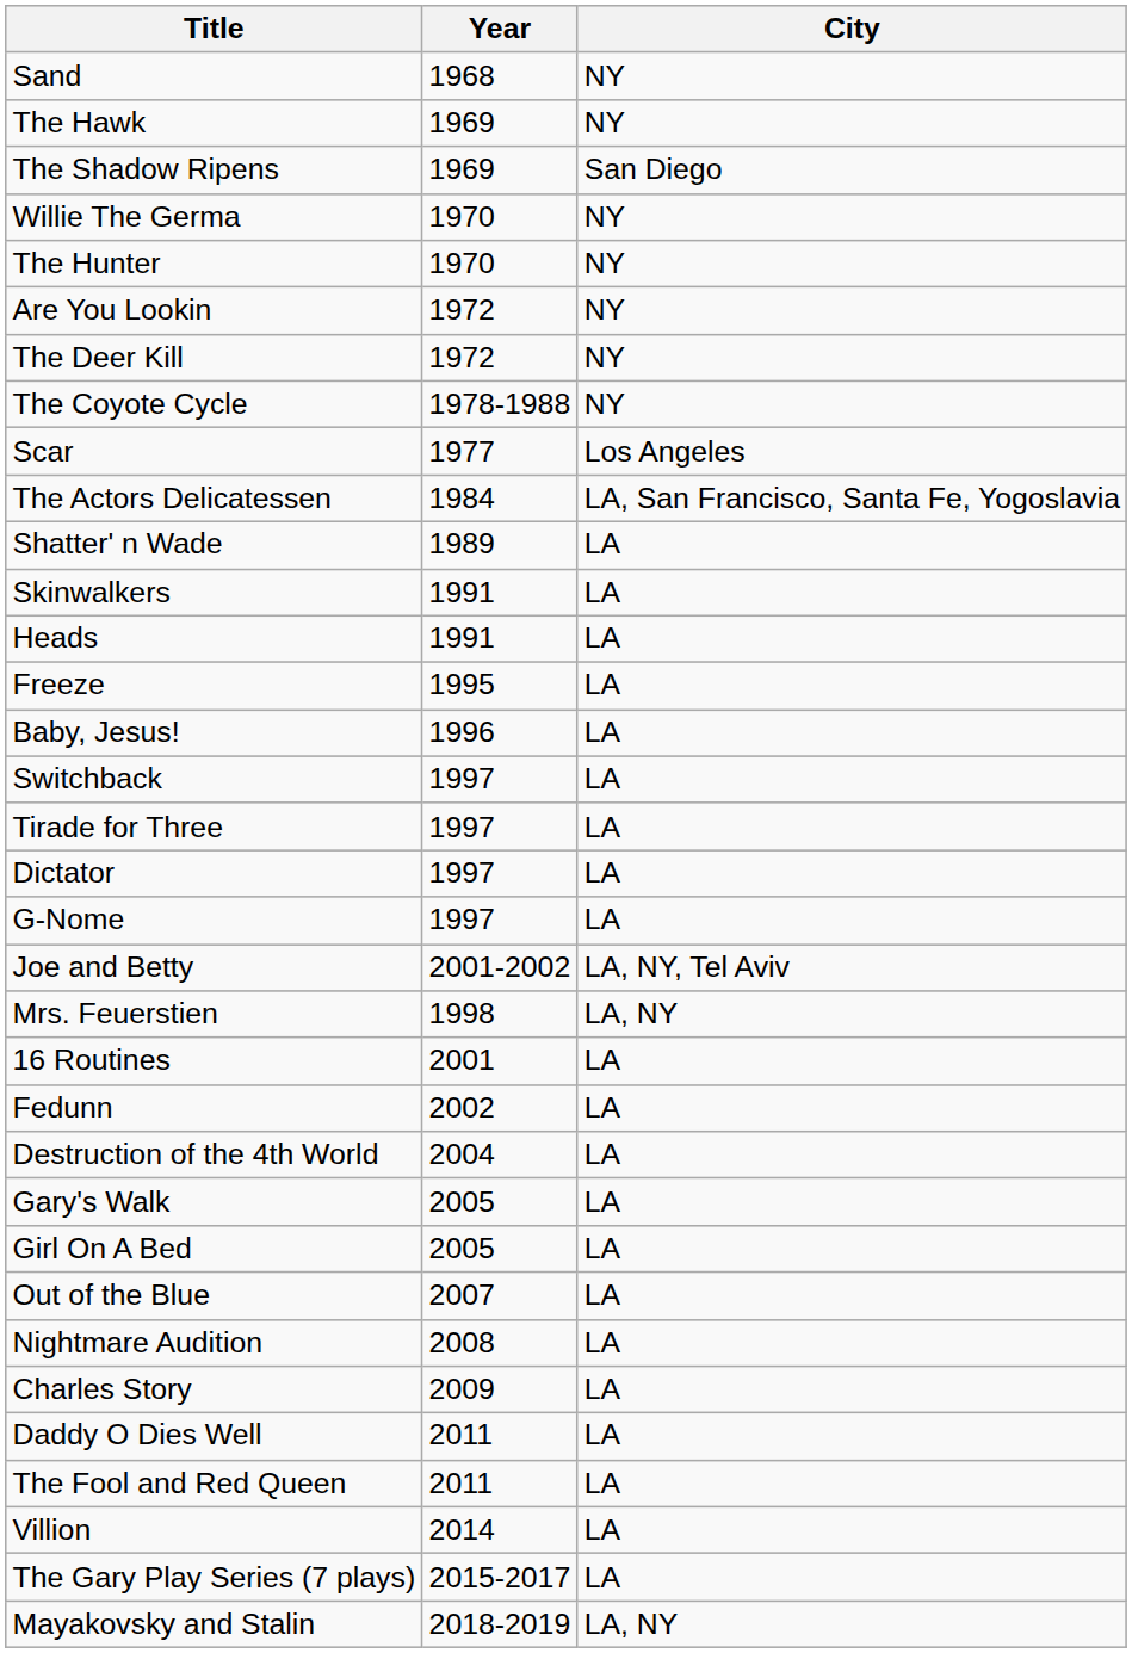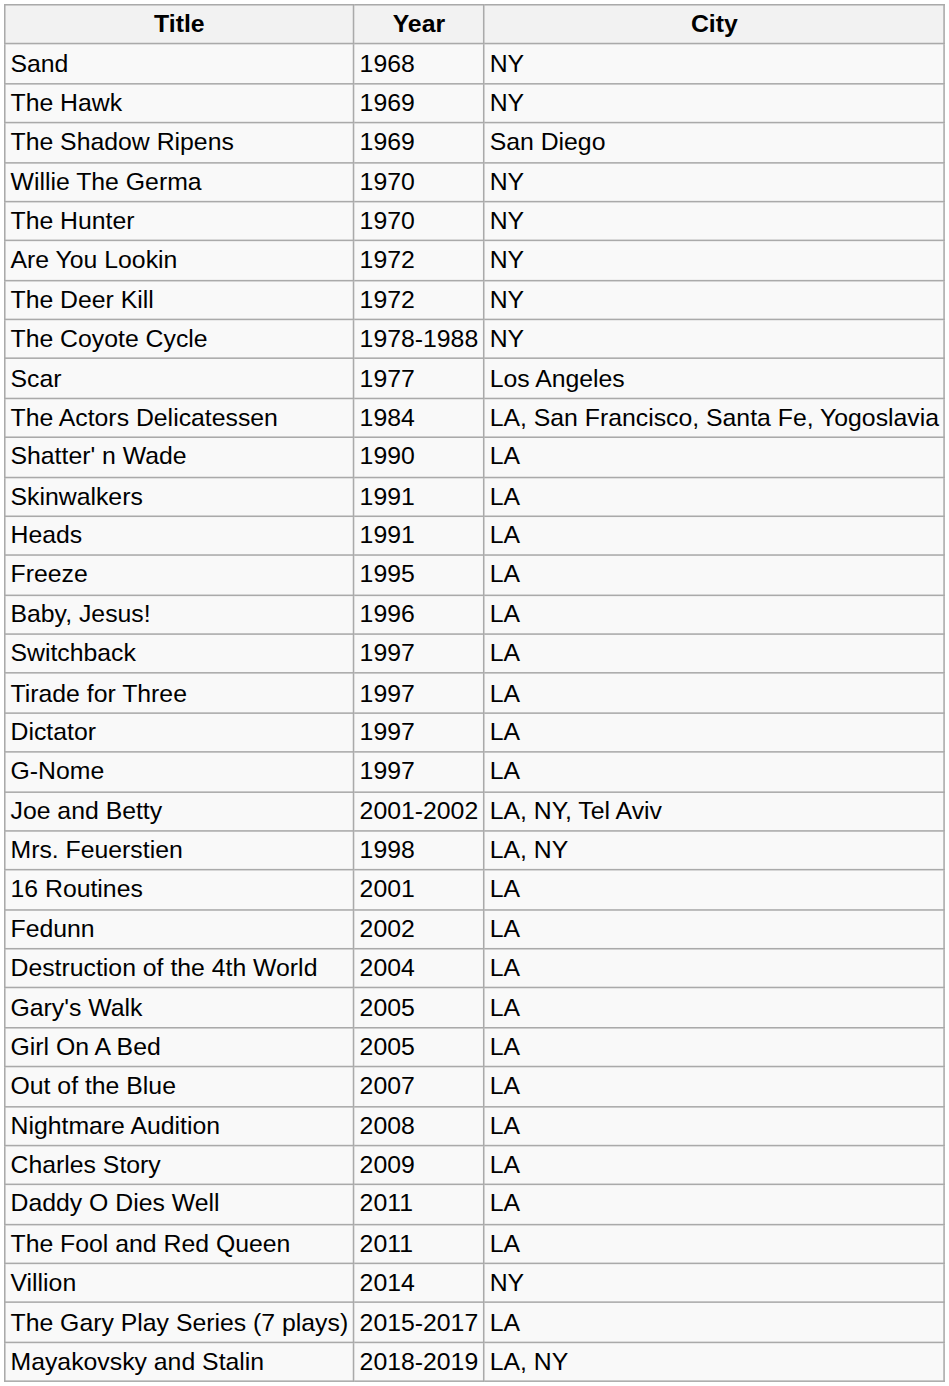Shatter' n Wade | Year: 1989 -> 1990
Villion | City: LA -> NY
